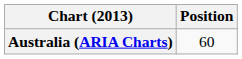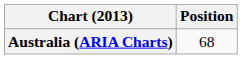Australia (ARIA Charts) | Position: 60 -> 68
